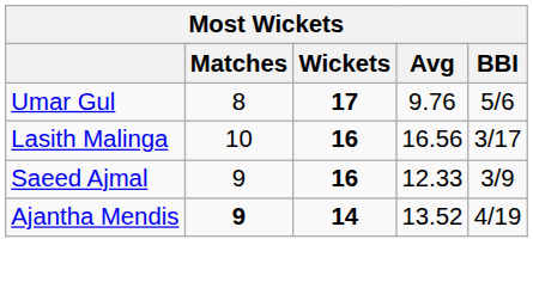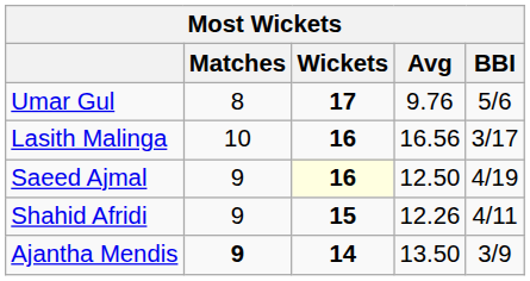Saeed Ajmal | Wickets: no background -> lightyellow background
Saeed Ajmal | Avg: 12.33 -> 12.50
Saeed Ajmal | BBI: 3/9 -> 4/19
+ row: Shahid Afridi | 9 | 15 | 12.26 | 4/11
Ajantha Mendis | Avg: 13.52 -> 13.50
Ajantha Mendis | BBI: 4/19 -> 3/9
